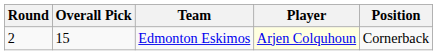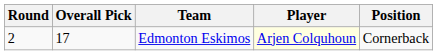Edmonton Eskimos | Overall Pick: 15 -> 17
